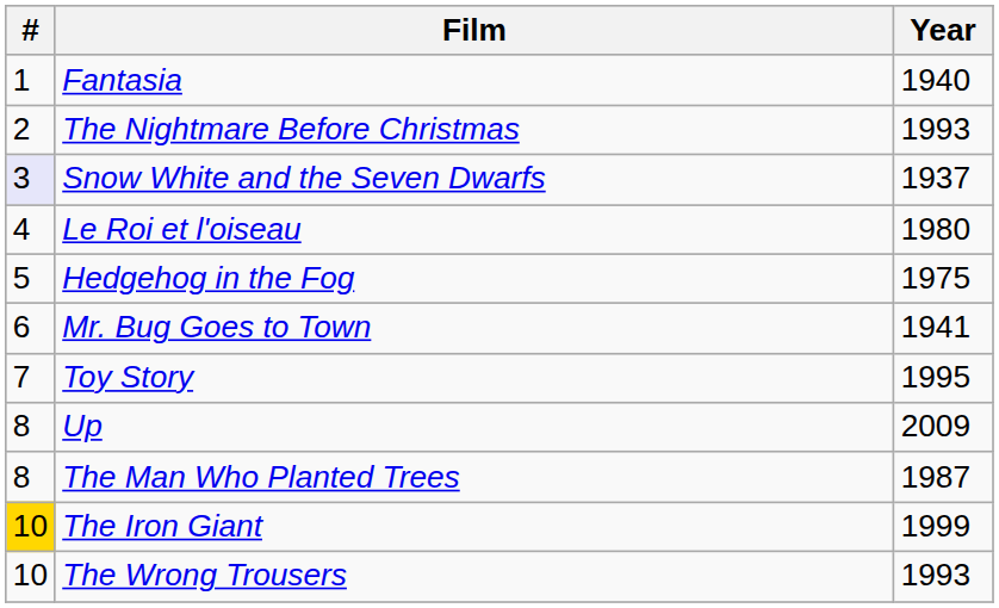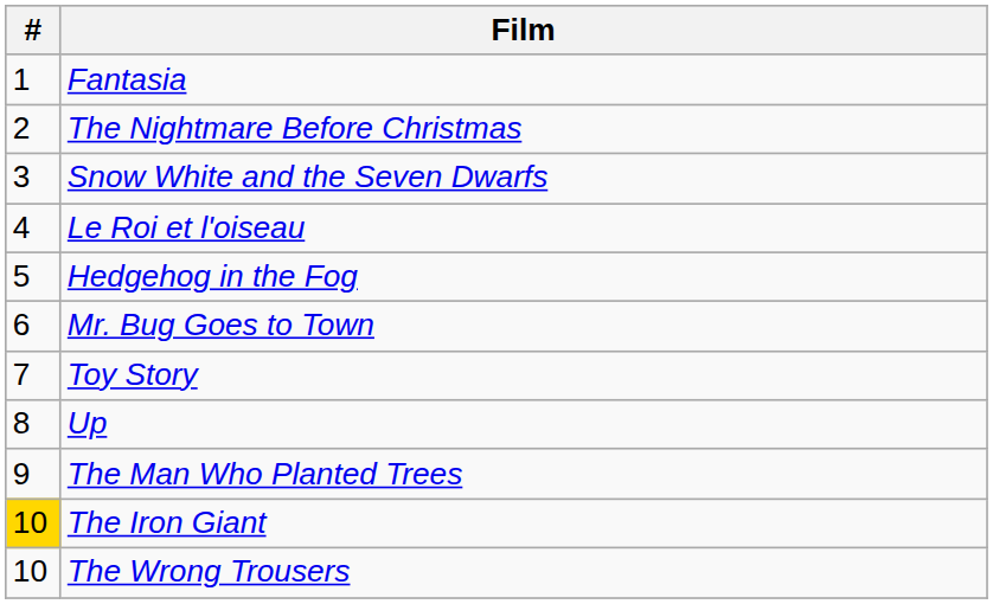- column: Year | 1940 | 1993 | 1937 | 1980 | 1975 | 1941 | 1995 | 2009 | 1987 | 1999 | 1993
Snow White and the Seven Dwarfs | #: lavender background -> no background
The Man Who Planted Trees | #: 8 -> 9
